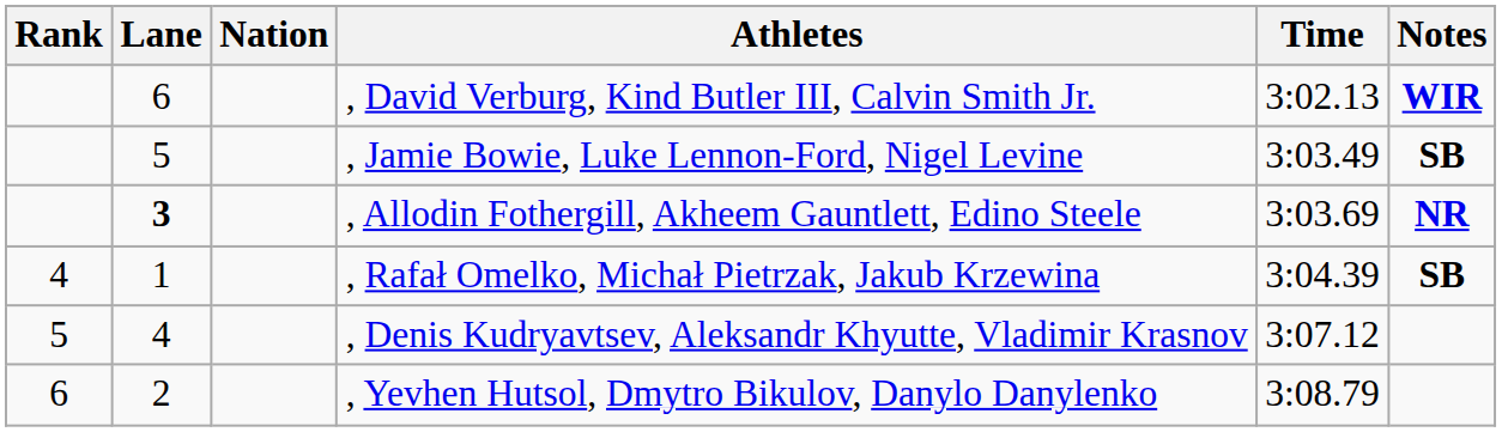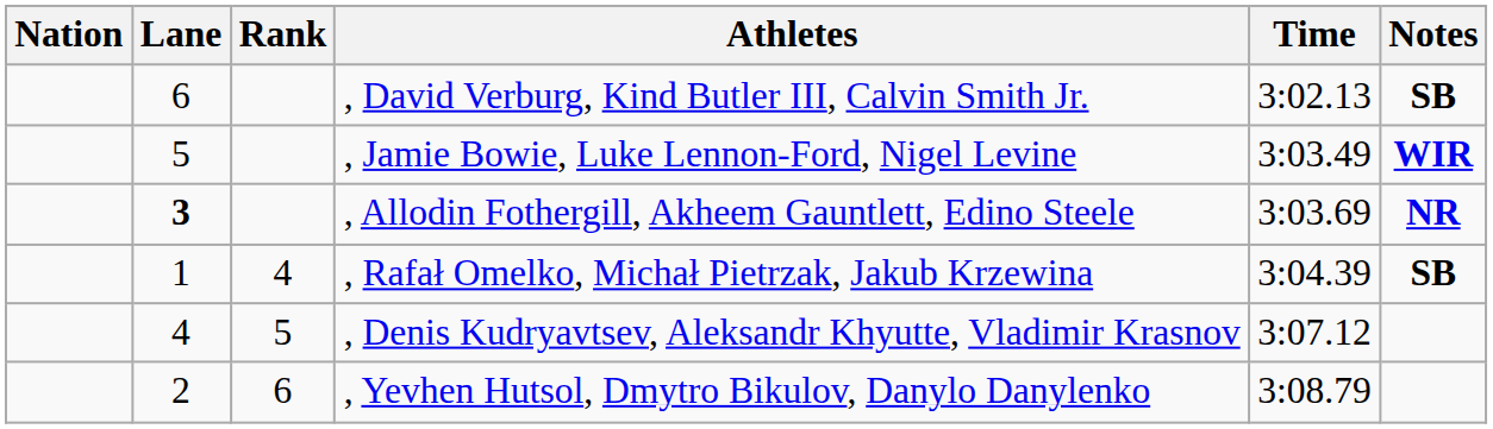columns swapped: Rank <-> Nation
, David Verburg, Kind Butler III, Calvin Smith Jr. | Notes: WIR -> SB
, Jamie Bowie, Luke Lennon-Ford, Nigel Levine | Notes: SB -> WIR
